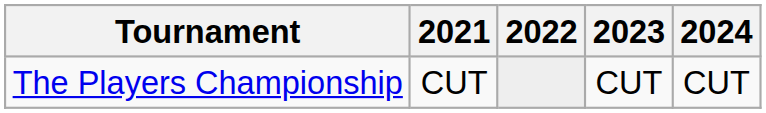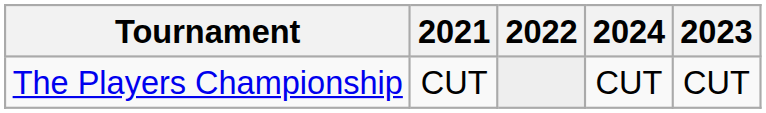columns swapped: 2023 <-> 2024
